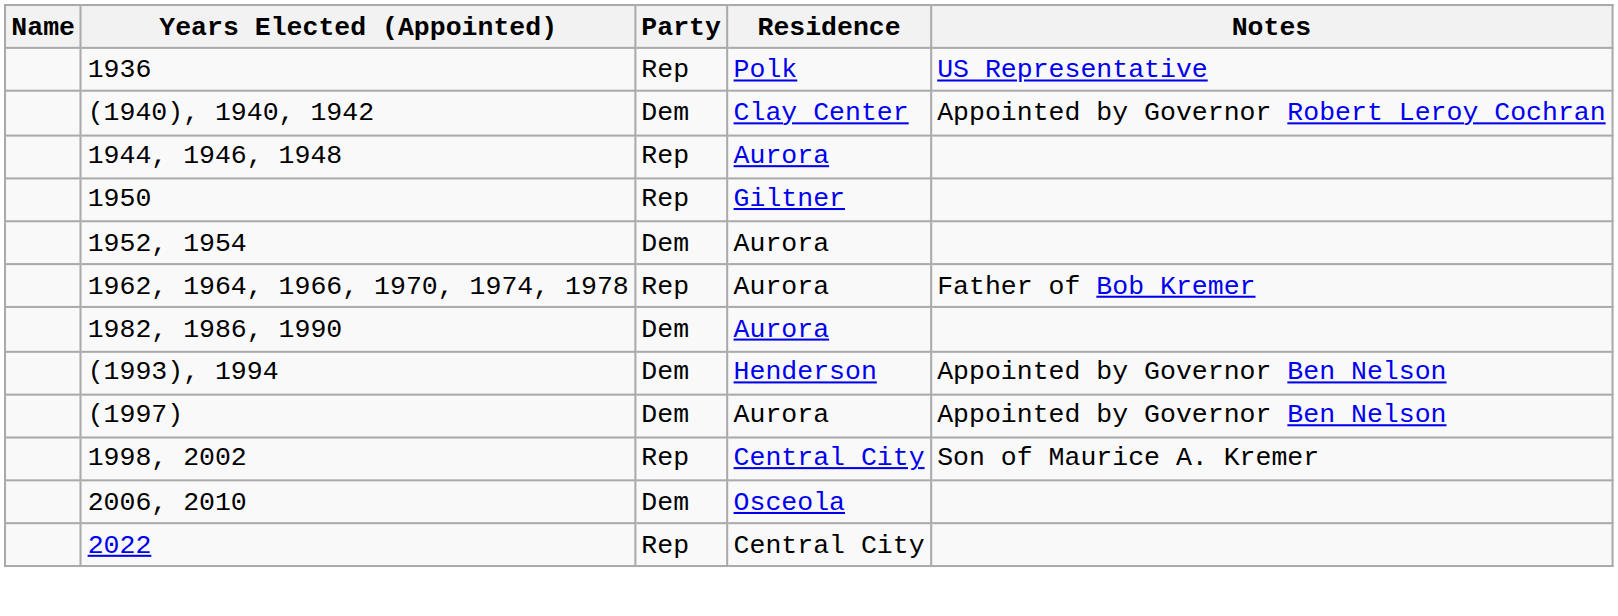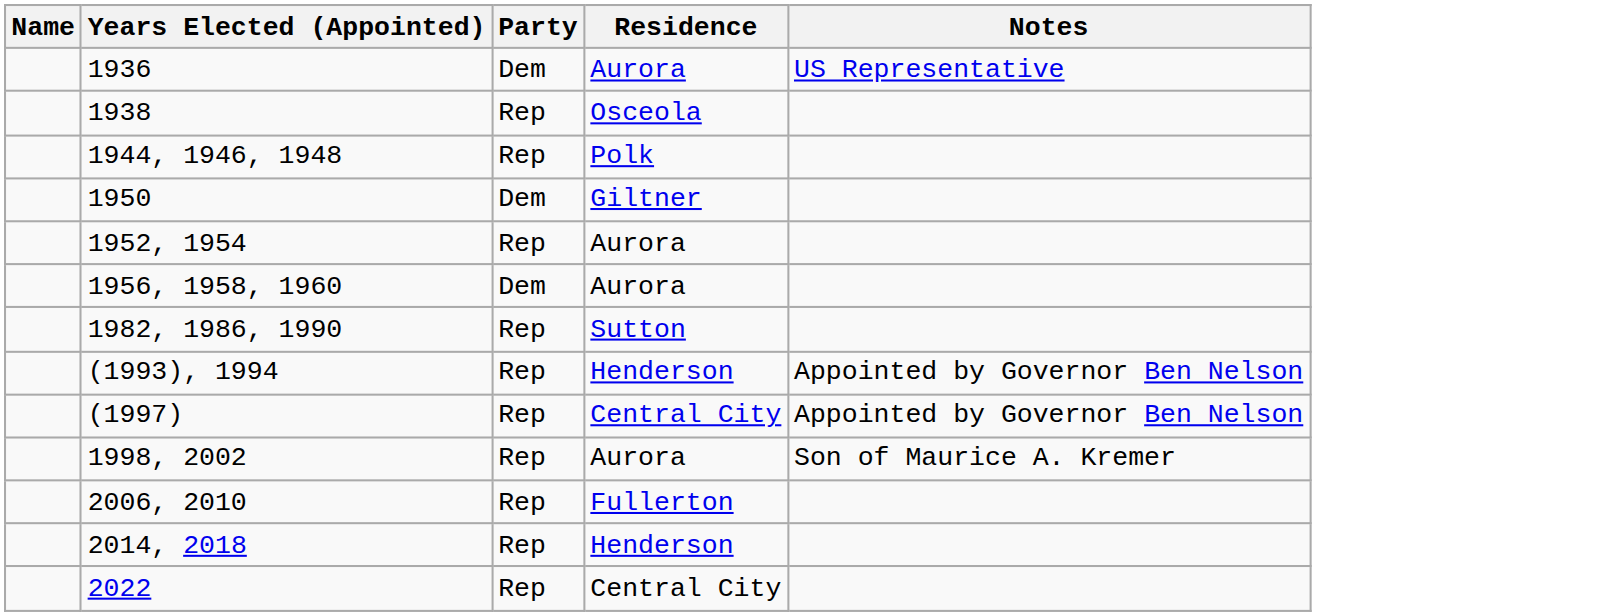1936 | Party: Rep -> Dem
1936 | Residence: Polk -> Aurora
+ row: 1938 | Rep | Osceola
- row: (1940), 1940, 1942 | Dem | Clay Center | Appointed by Governor Robert Leroy Cochran
1944, 1946, 1948 | Residence: Aurora -> Polk
1950 | Party: Rep -> Dem
1952, 1954 | Party: Dem -> Rep
+ row: 1956, 1958, 1960 | Dem | Aurora
- row: 1962, 1964, 1966, 1970, 1974, 1978 | Rep | Aurora | Father of Bob Kremer
1982, 1986, 1990 | Party: Dem -> Rep
1982, 1986, 1990 | Residence: Aurora -> Sutton
(1993), 1994 | Party: Dem -> Rep
(1997) | Party: Dem -> Rep
(1997) | Residence: Aurora -> Central City
1998, 2002 | Residence: Central City -> Aurora
2006, 2010 | Party: Dem -> Rep
2006, 2010 | Residence: Osceola -> Fullerton
+ row: 2014, 2018 | Rep | Henderson
